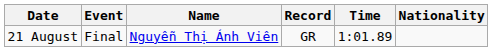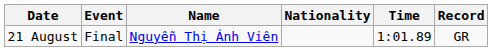columns swapped: Nationality <-> Record
